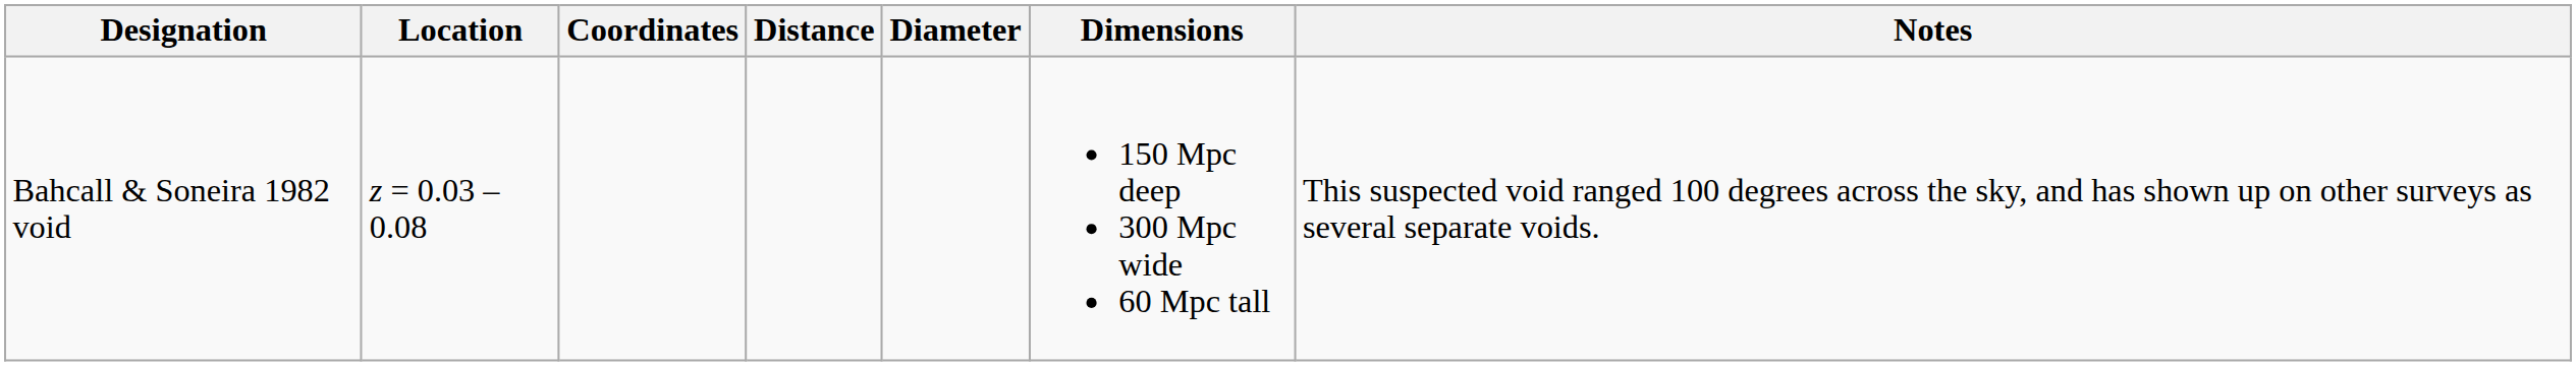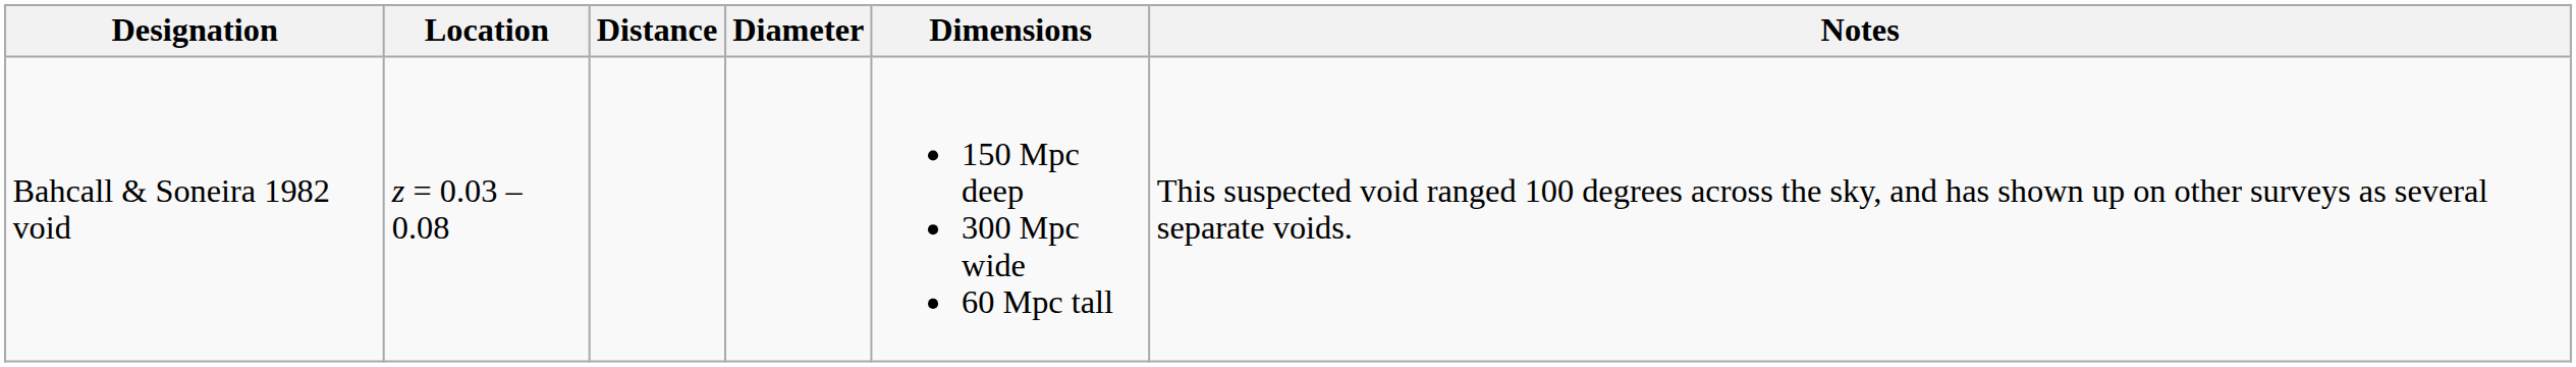- column: Coordinates
